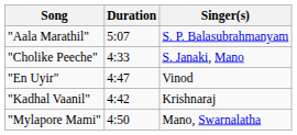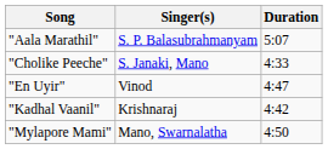columns swapped: Singer(s) <-> Duration
